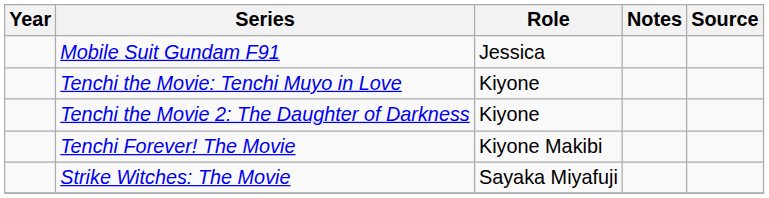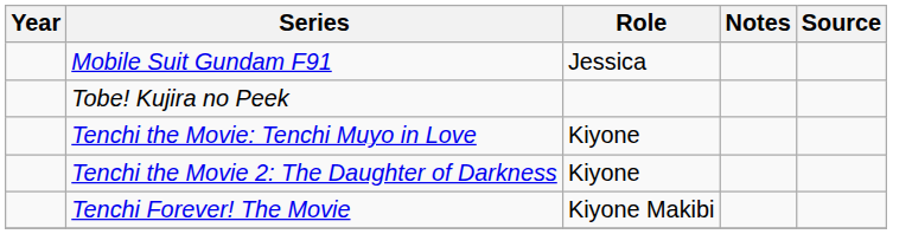+ row: Tobe! Kujira no Peek
- row: Strike Witches: The Movie | Sayaka Miyafuji
